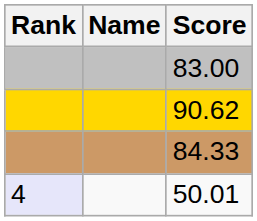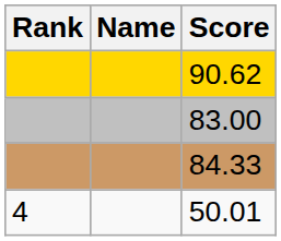rows swapped: 90.62 <-> 83.00
50.01 | Rank: lavender background -> no background
